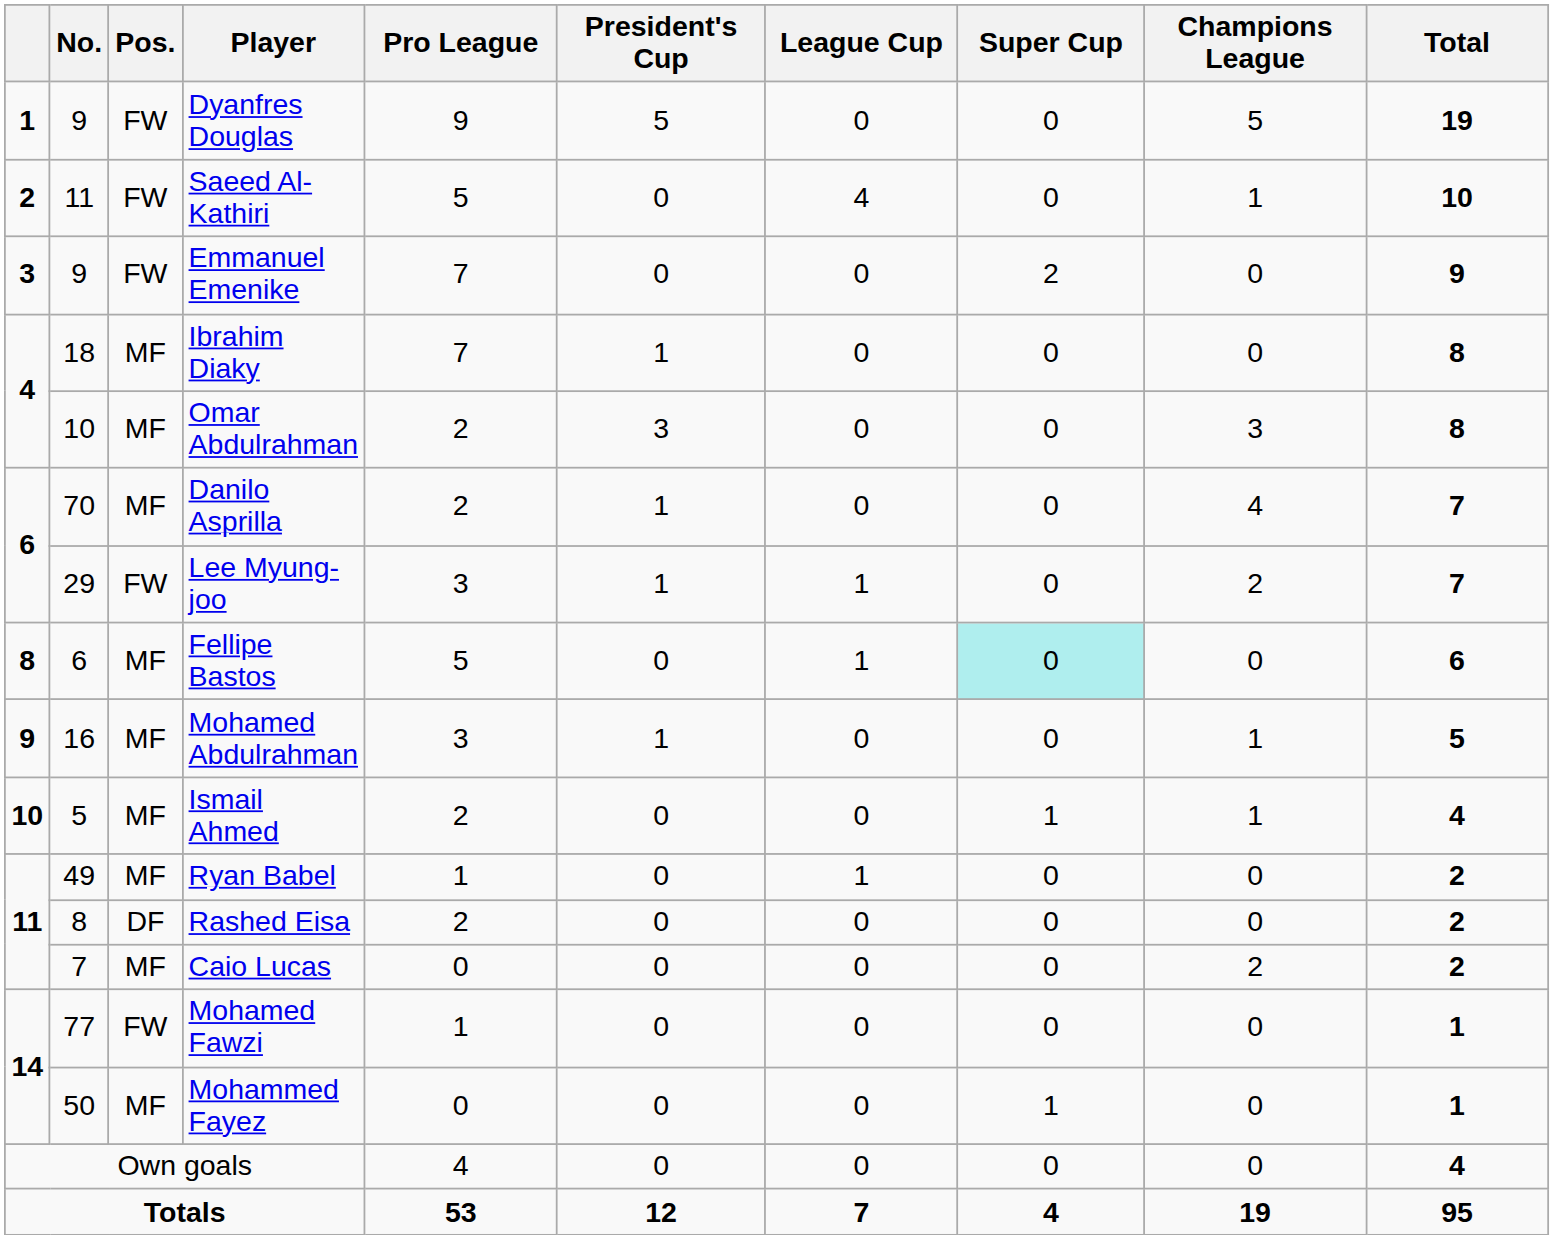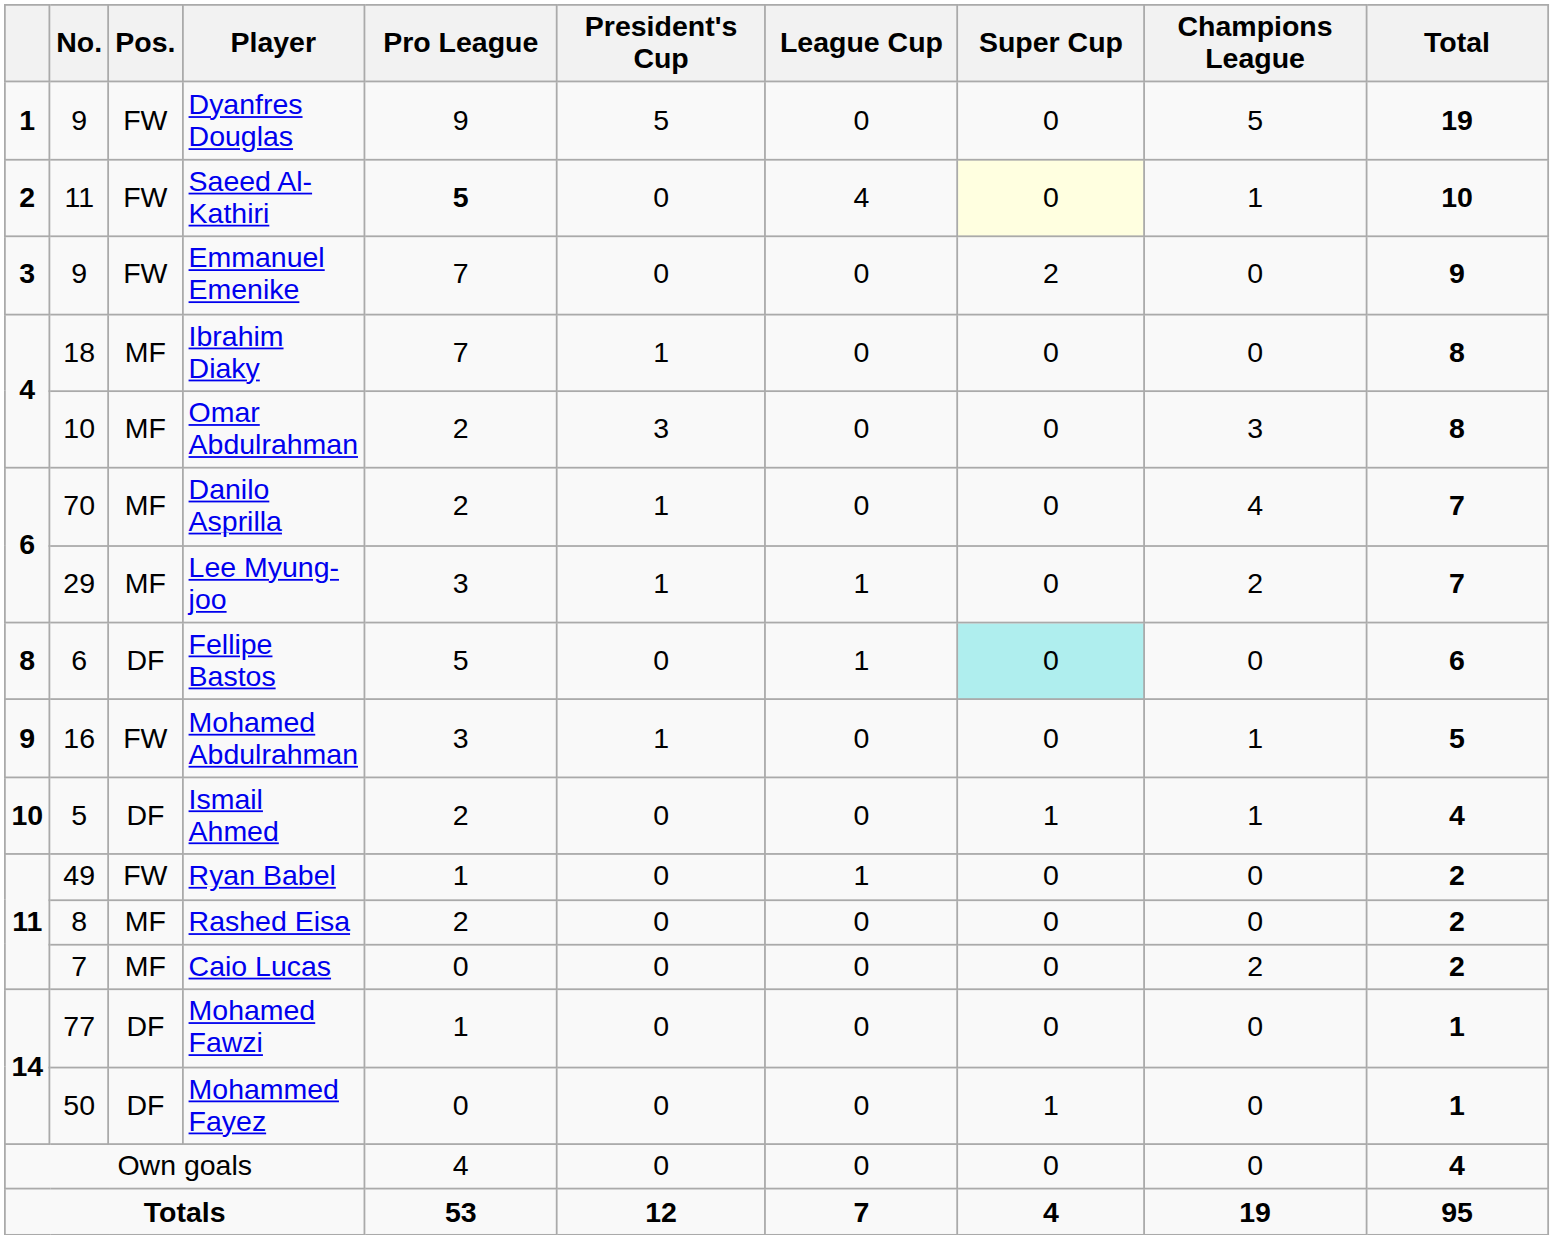Saeed Al-Kathiri | Pro League: normal -> bold
Saeed Al-Kathiri | Super Cup: no background -> lightyellow background
Lee Myung-joo | Pos.: FW -> MF
Fellipe Bastos | Pos.: MF -> DF
Mohamed Abdulrahman | Pos.: MF -> FW
Ismail Ahmed | Pos.: MF -> DF
Ryan Babel | Pos.: MF -> FW
Rashed Eisa | Pos.: DF -> MF
Mohamed Fawzi | Pos.: FW -> DF
Mohammed Fayez | Pos.: MF -> DF
